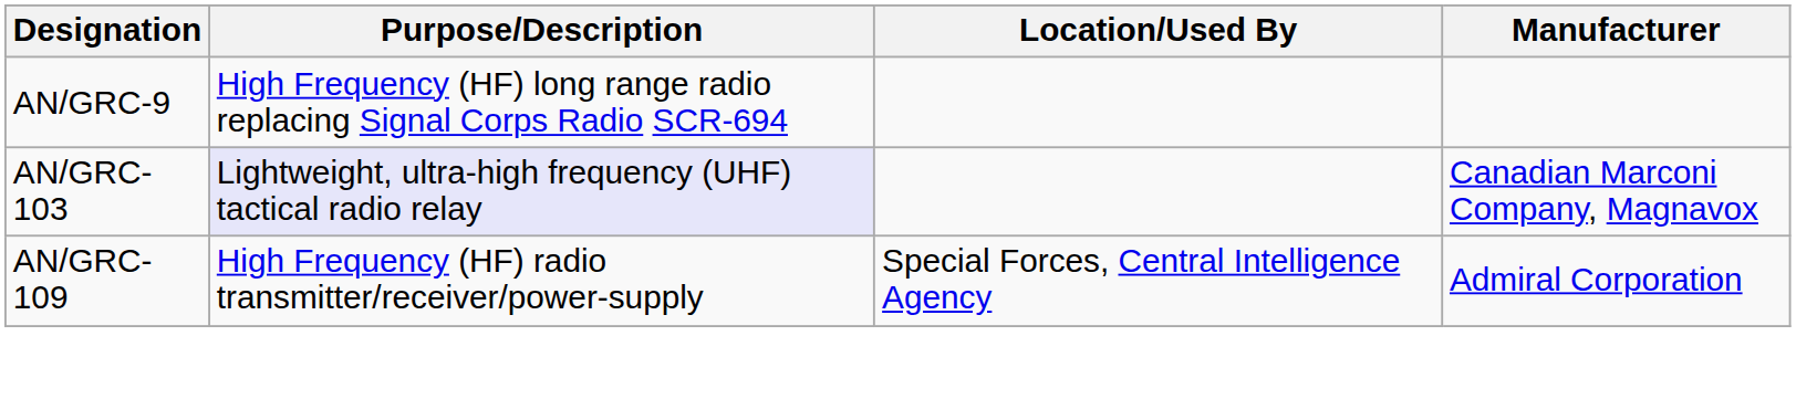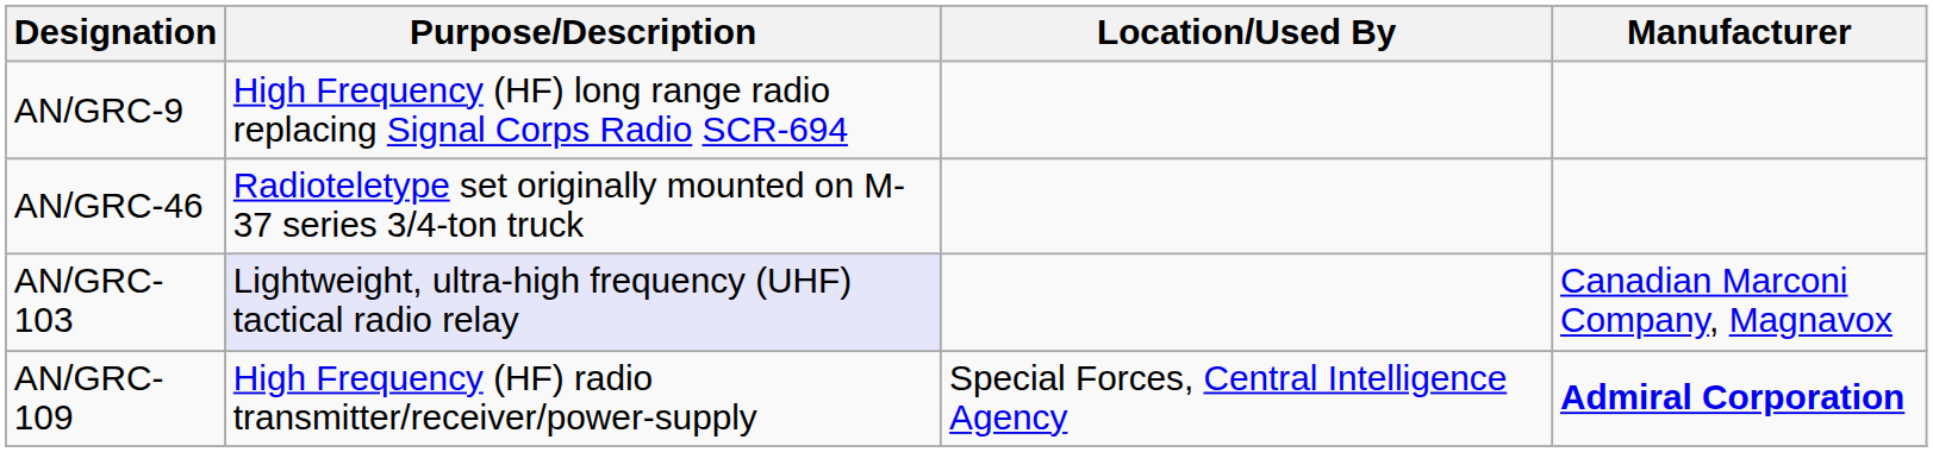+ row: AN/GRC-46 | Radioteletype set originally mounted on M-37 series 3/4-ton truck
AN/GRC-109 | Manufacturer: normal -> bold
